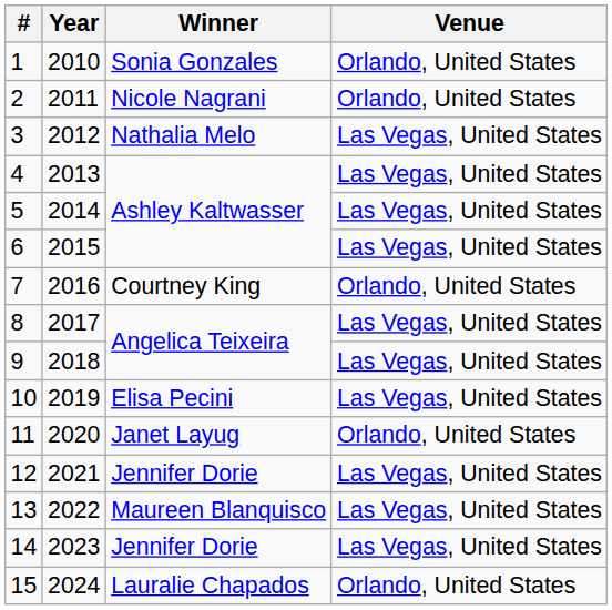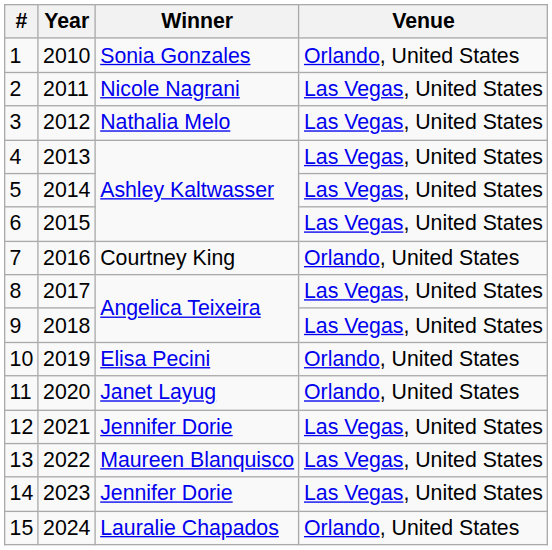2 | Venue: Orlando, United States -> Las Vegas, United States
10 | Venue: Las Vegas, United States -> Orlando, United States
